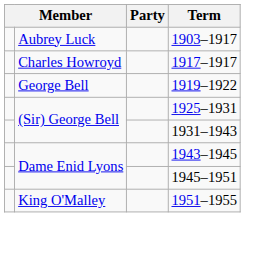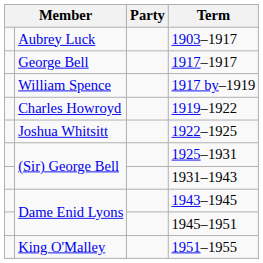1917–1917 | column 2: Charles Howroyd -> George Bell
+ row: William Spence | 1917 by–1919
1919–1922 | column 2: George Bell -> Charles Howroyd
+ row: Joshua Whitsitt | 1922–1925
